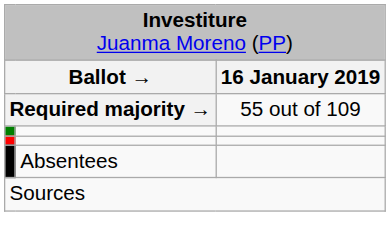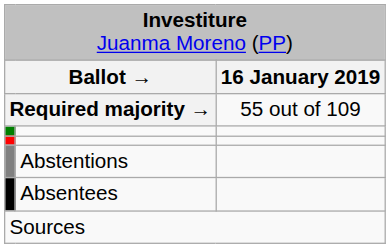+ row: Abstentions
